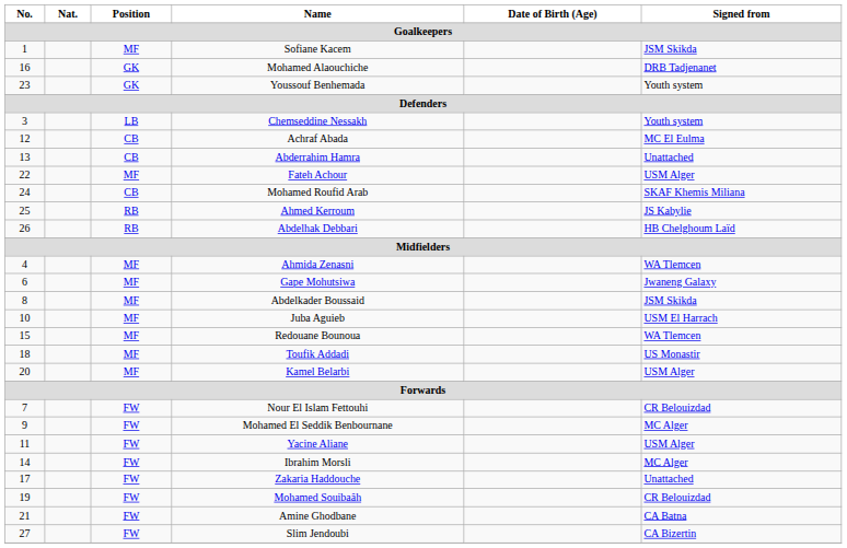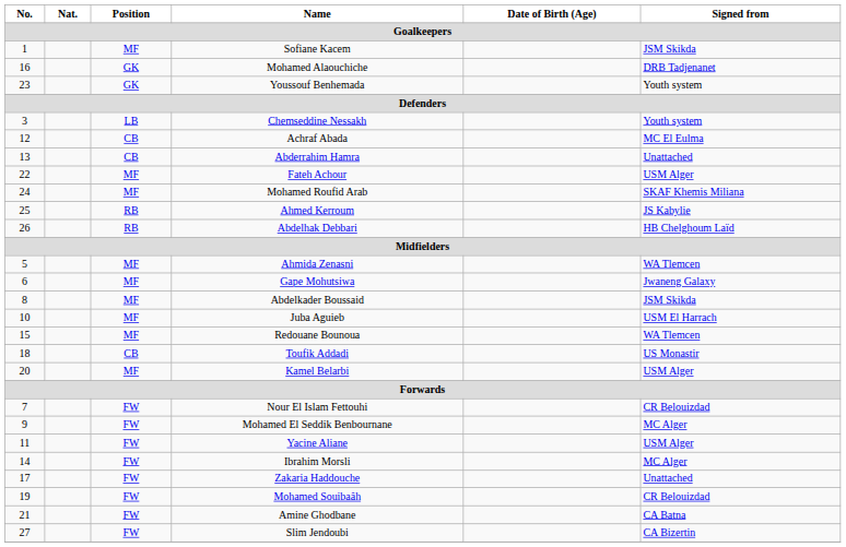Mohamed Roufid Arab | Position: CB -> MF
Ahmida Zenasni | No.: 4 -> 5
Toufik Addadi | Position: MF -> CB
